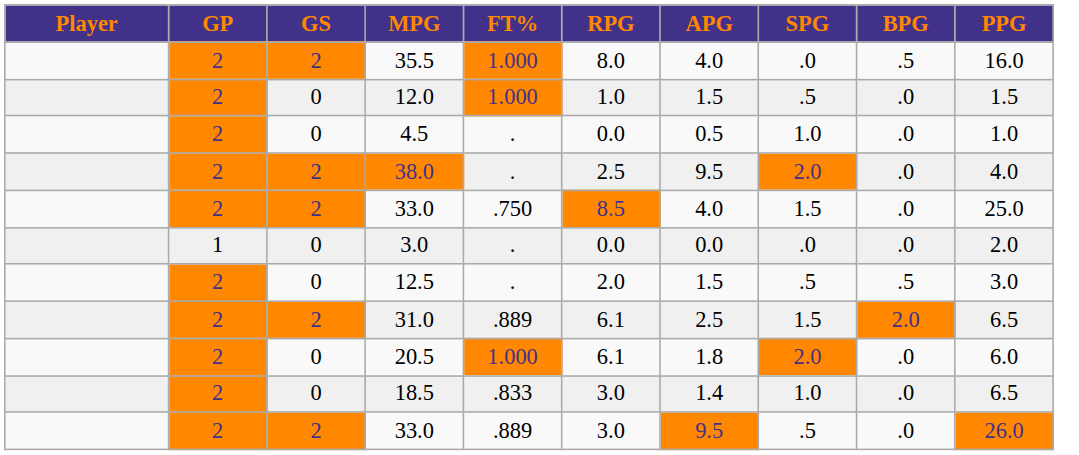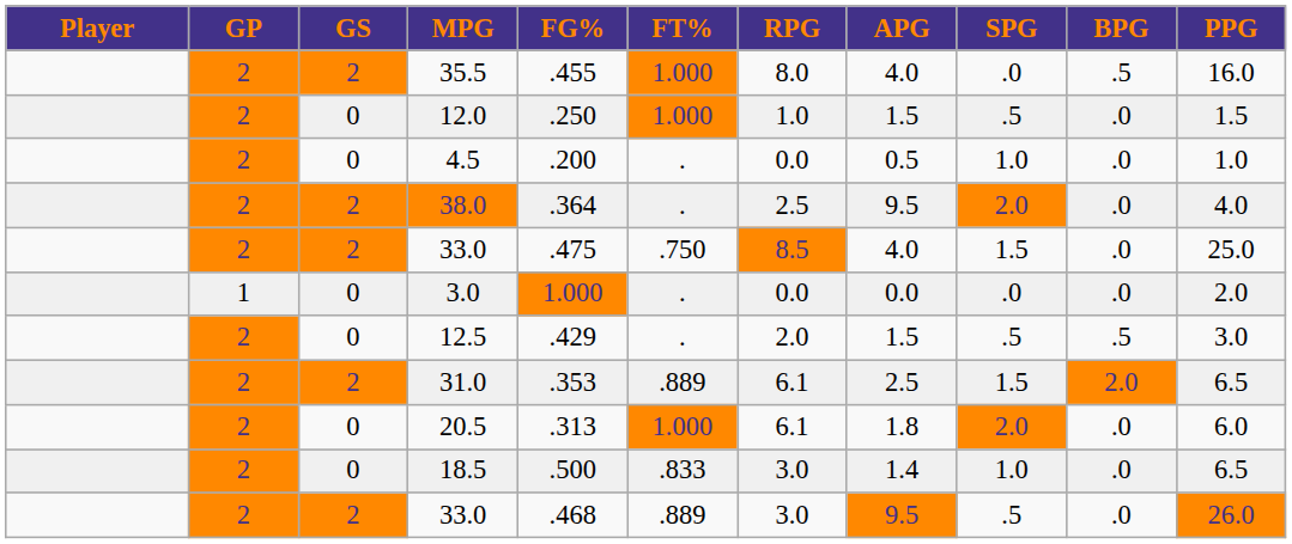+ column: FG% | .455 | .250 | .200 | .364 | .475 | 1.000 | .429 | .353 | .313 | .500 | .468
